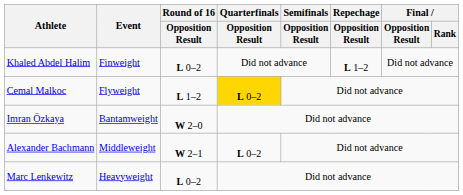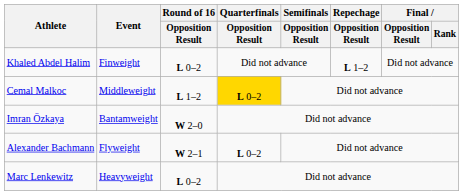Cemal Malkoc | Event: Flyweight -> Middleweight
Alexander Bachmann | Event: Middleweight -> Flyweight
